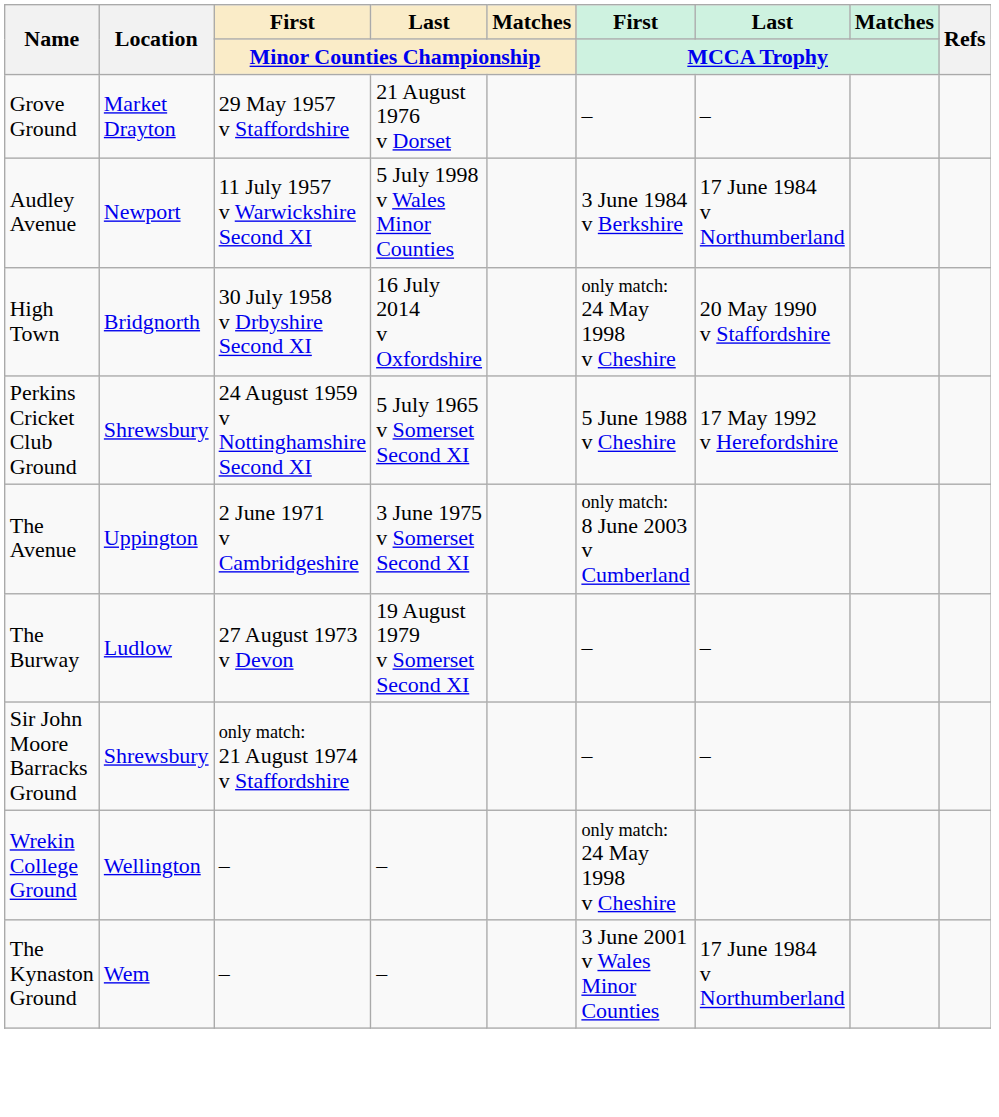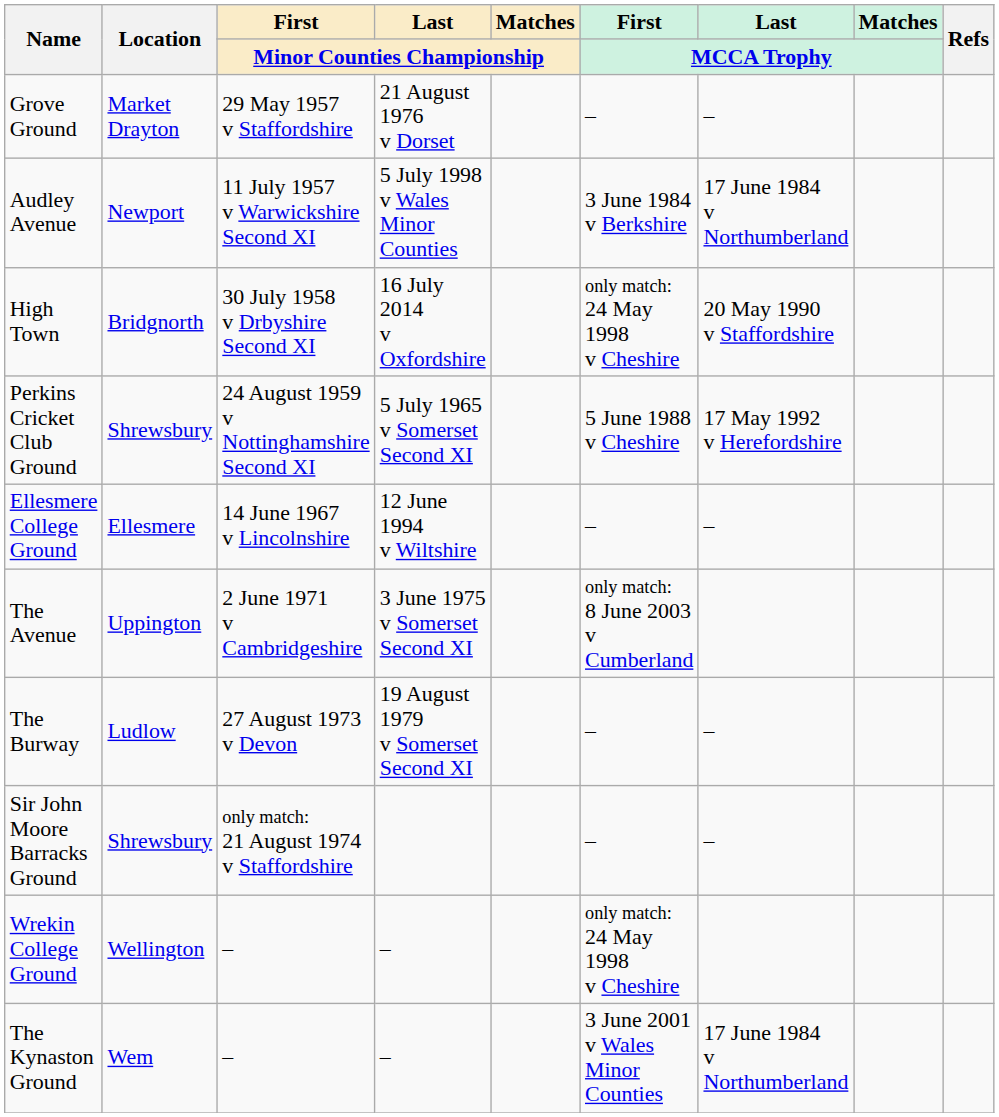+ row: Ellesmere College Ground | Ellesmere | 14 June 1967 v Lincolnshire | 12 June 1994 v Wiltshire | – | –
